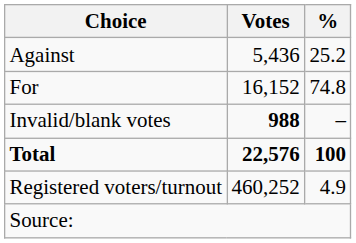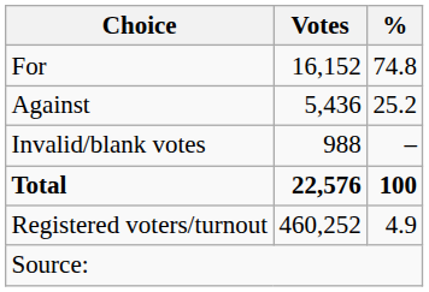rows swapped: For <-> Against
Invalid/blank votes | Votes: bold -> normal
